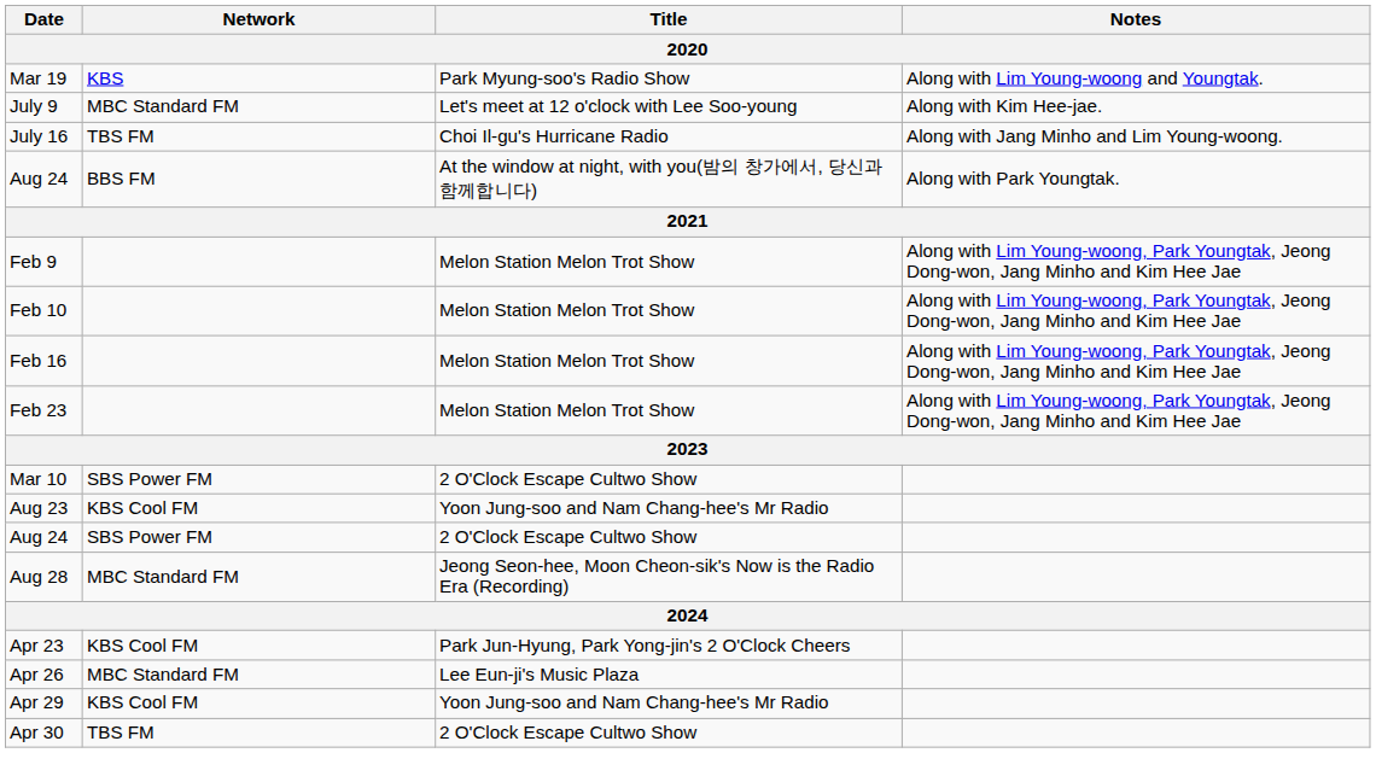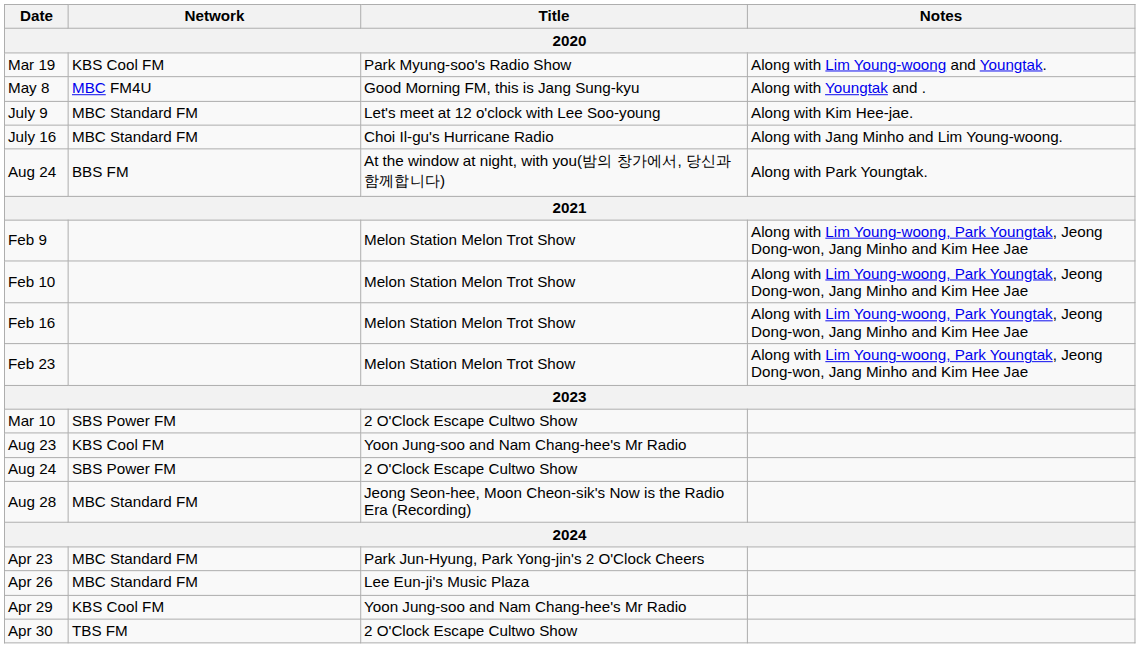Mar 19 | Network: KBS -> KBS Cool FM
+ row: May 8 | MBC FM4U | Good Morning FM, this is Jang Sung-kyu | Along with Youngtak and .
July 16 | Network: TBS FM -> MBC Standard FM
Apr 23 | Network: KBS Cool FM -> MBC Standard FM
